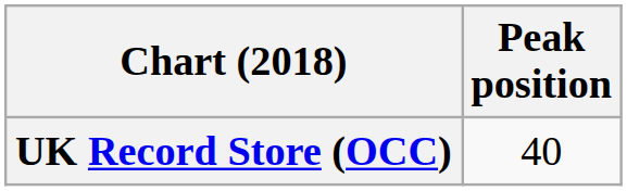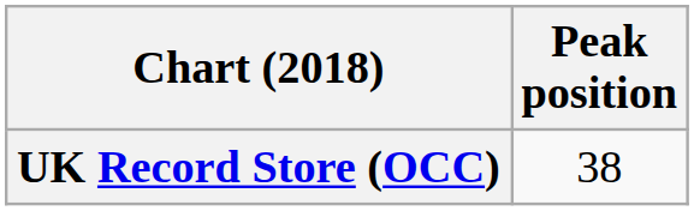UK Record Store (OCC) | Peak position: 40 -> 38
